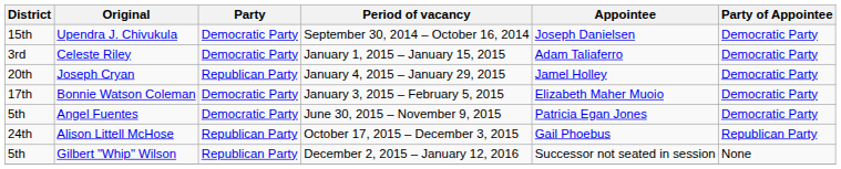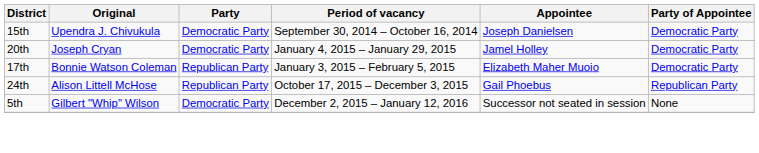- row: 3rd | Celeste Riley | Democratic Party | January 1, 2015 – January 15, 2015 | Adam Taliaferro | Democratic Party
Joseph Cryan | Party: Republican Party -> Democratic Party
Bonnie Watson Coleman | Party: Democratic Party -> Republican Party
- row: 5th | Angel Fuentes | Democratic Party | June 30, 2015 – November 9, 2015 | Patricia Egan Jones | Democratic Party
Gilbert "Whip" Wilson | Party: Republican Party -> Democratic Party
